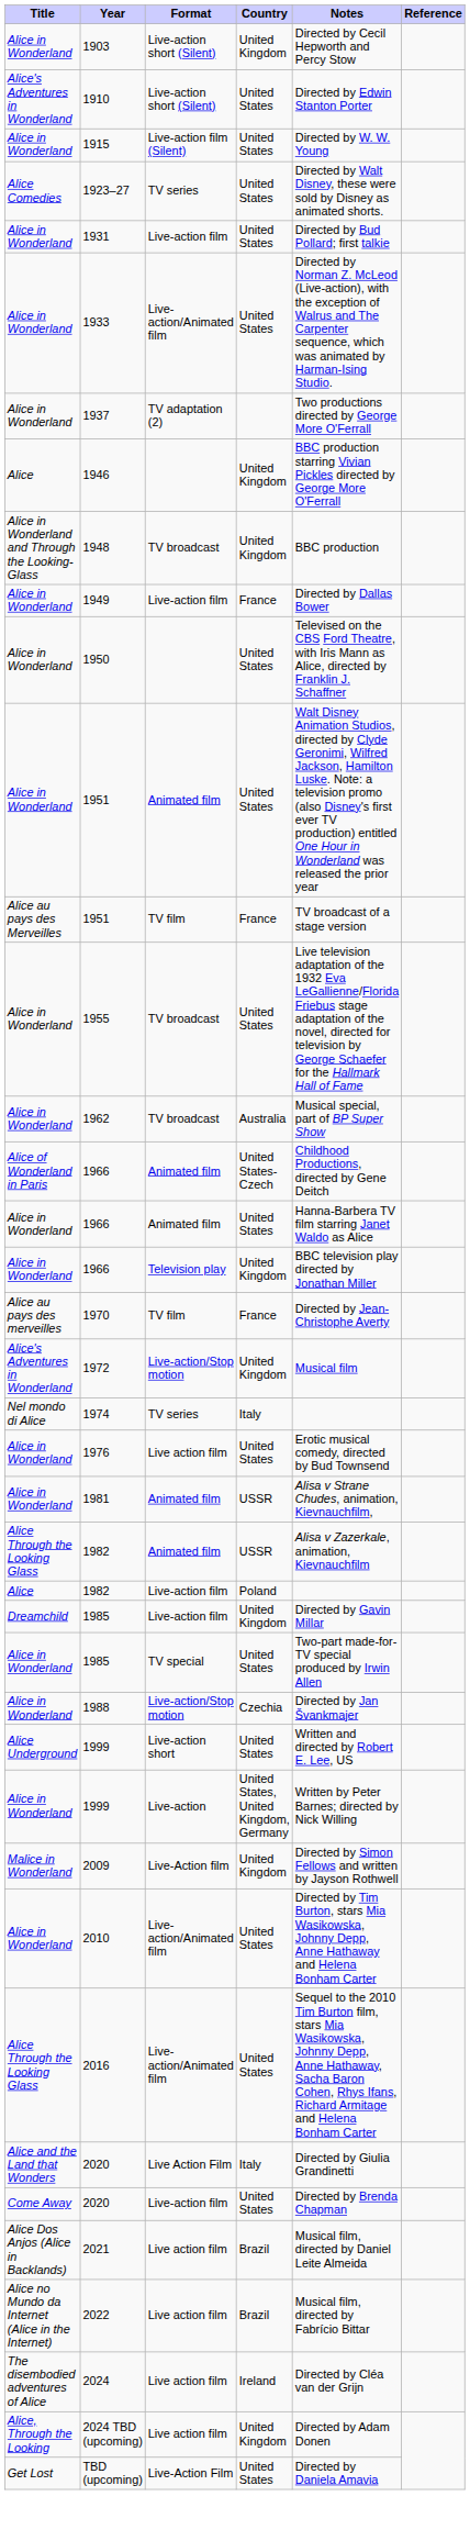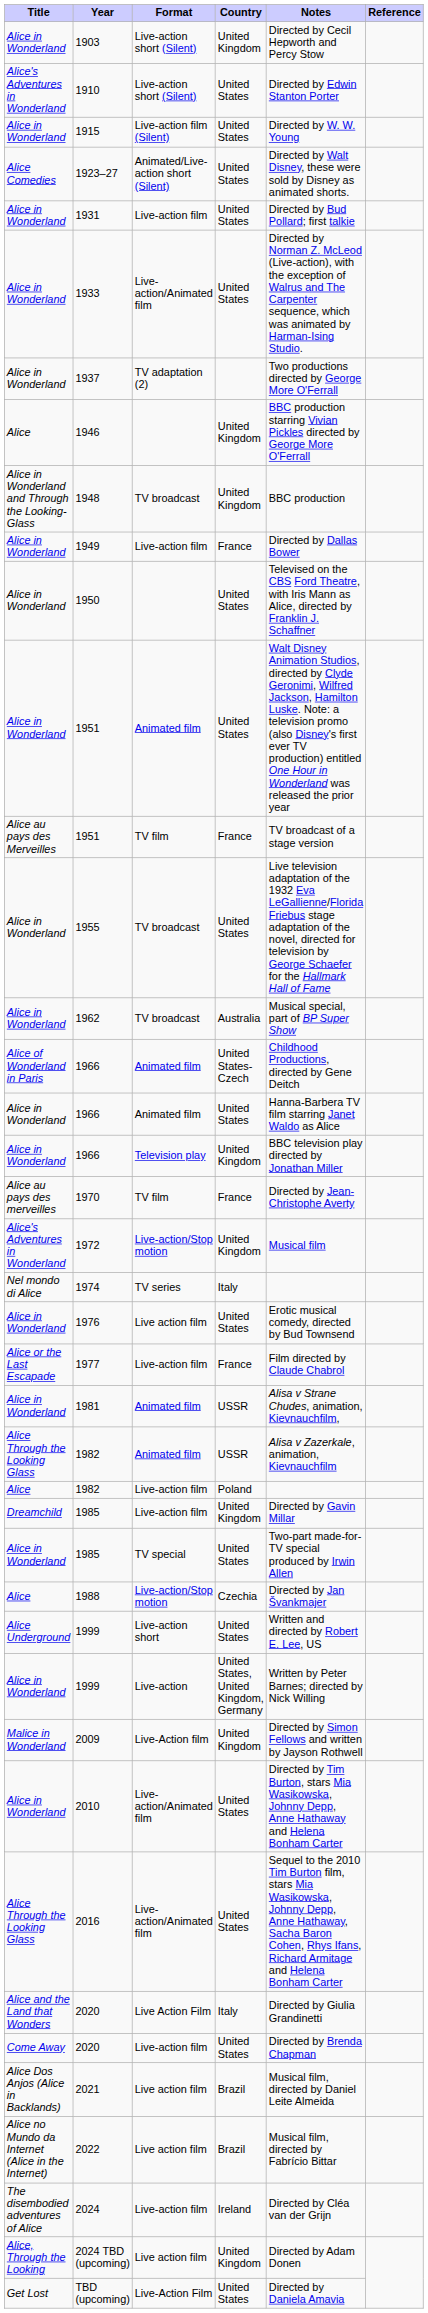1923–27 | Format: TV series -> Animated/Live-action short (Silent)
+ row: Alice or the Last Escapade | 1977 | Live-action film | France | Film directed by Claude Chabrol
1988 | Title: Alice in Wonderland -> Alice
2024 | Format: Live action film -> Live-action film
